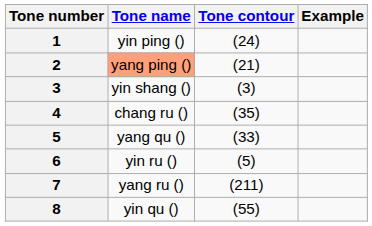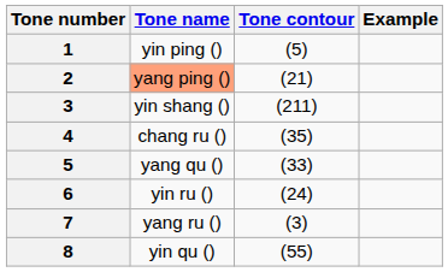1 | Tone contour: (24) -> (5)
3 | Tone contour: (3) -> (211)
6 | Tone contour: (5) -> (24)
7 | Tone contour: (211) -> (3)
